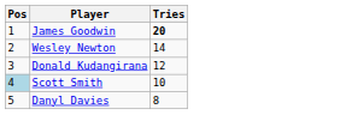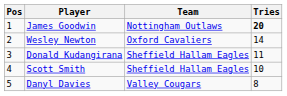+ column: Team | Nottingham Outlaws | Oxford Cavaliers | Sheffield Hallam Eagles | Sheffield Hallam Eagles | Valley Cougars
Donald Kudangirana | Tries: 12 -> 11
Scott Smith | Pos: lightblue background -> no background
